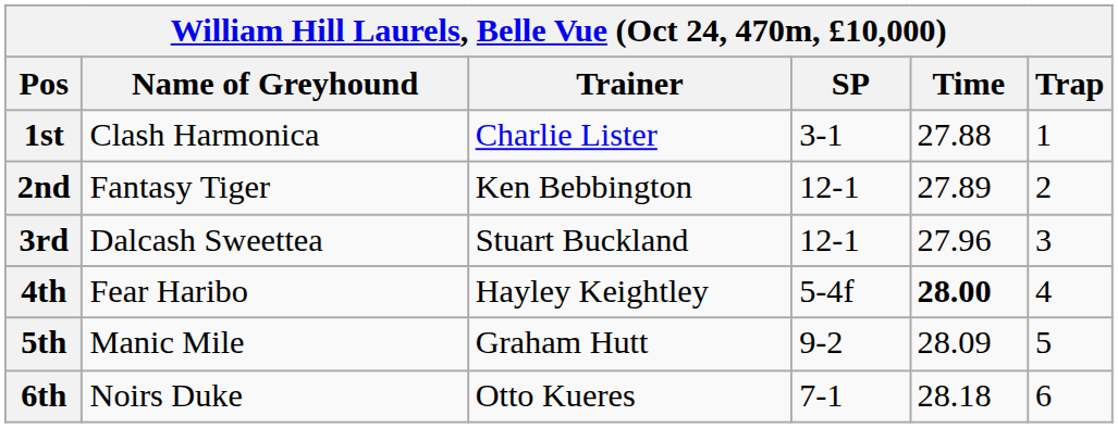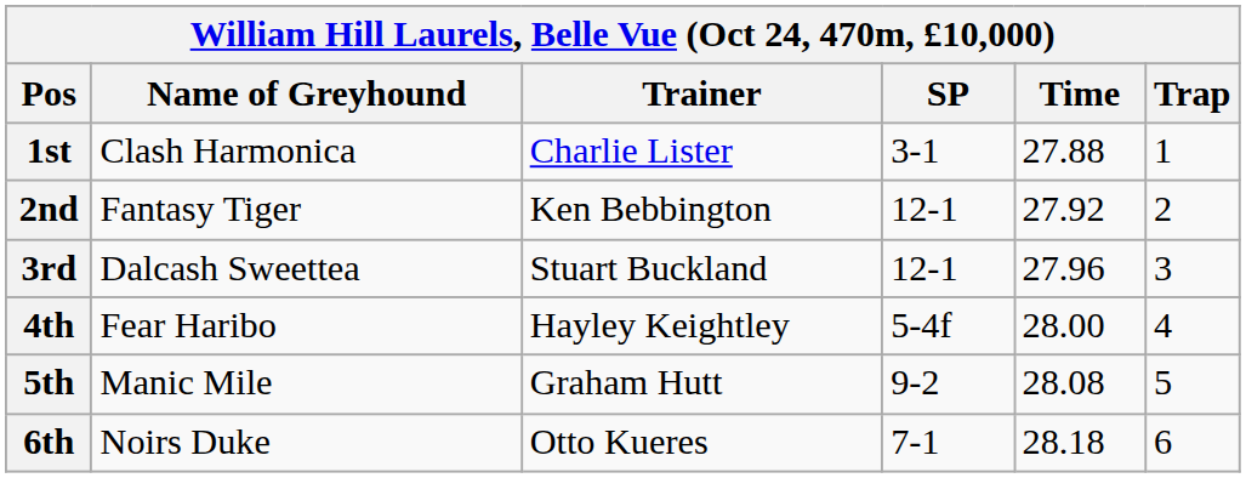2nd | Time: 27.89 -> 27.92
4th | Time: bold -> normal
5th | Time: 28.09 -> 28.08
